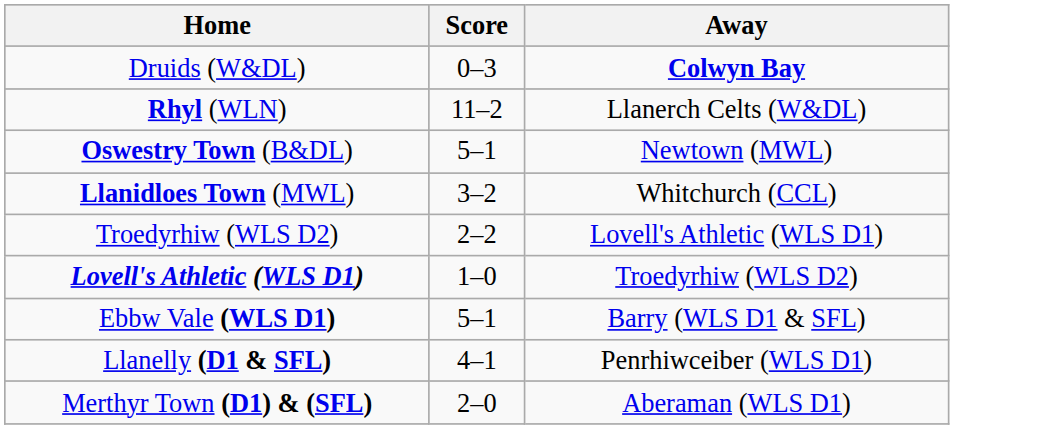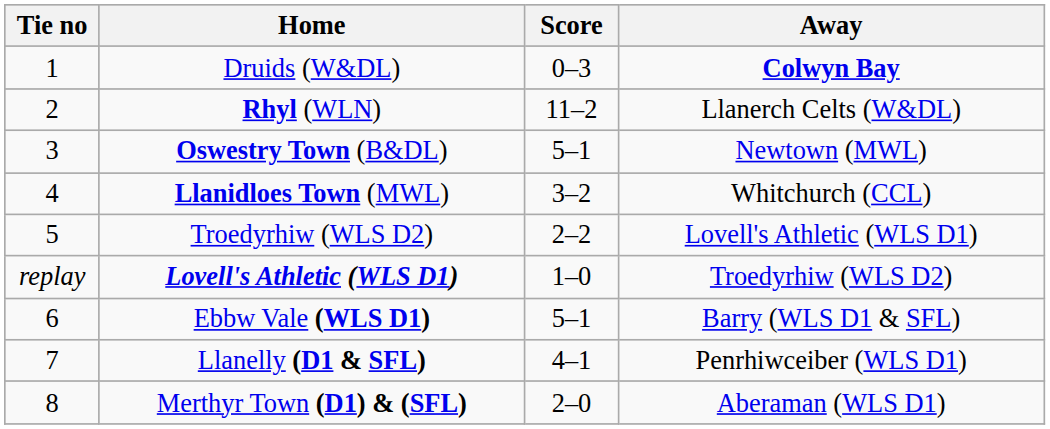+ column: Tie no | 1 | 2 | 3 | 4 | 5 | replay | 6 | 7 | 8
